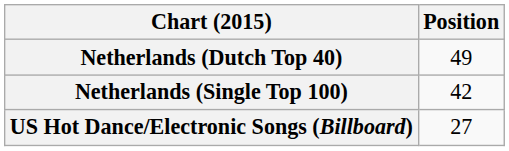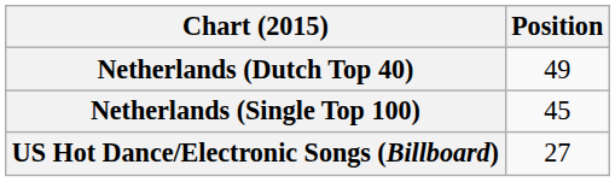Netherlands (Single Top 100) | Position: 42 -> 45
